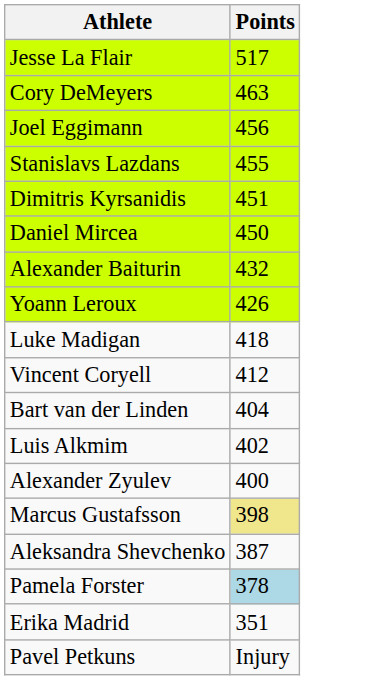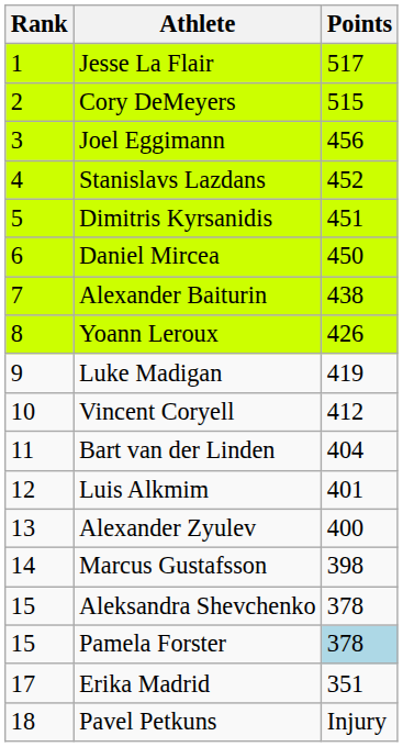+ column: Rank | 1 | 2 | 3 | 4 | 5 | 6 | 7 | 8 | 9 | 10 | 11 | 12 | 13 | 14 | 15 | 15 | 17 | 18
Cory DeMeyers | Points: 463 -> 515
Stanislavs Lazdans | Points: 455 -> 452
Alexander Baiturin | Points: 432 -> 438
Luke Madigan | Points: 418 -> 419
Luis Alkmim | Points: 402 -> 401
Marcus Gustafsson | Points: khaki background -> no background
Aleksandra Shevchenko | Points: 387 -> 378
